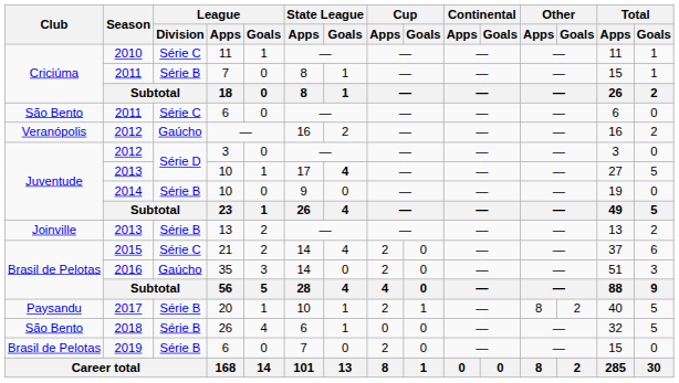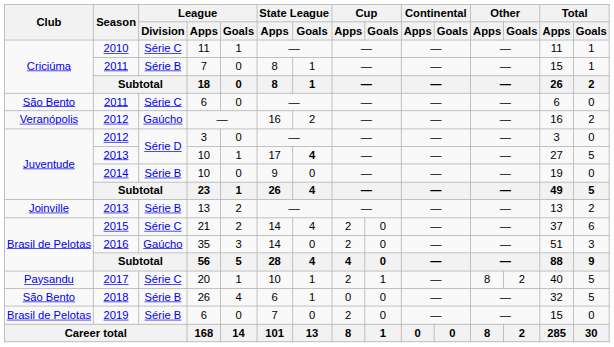20 | League / Division: Série B -> Série C
